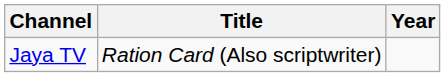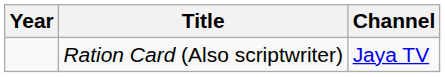columns swapped: Year <-> Channel
